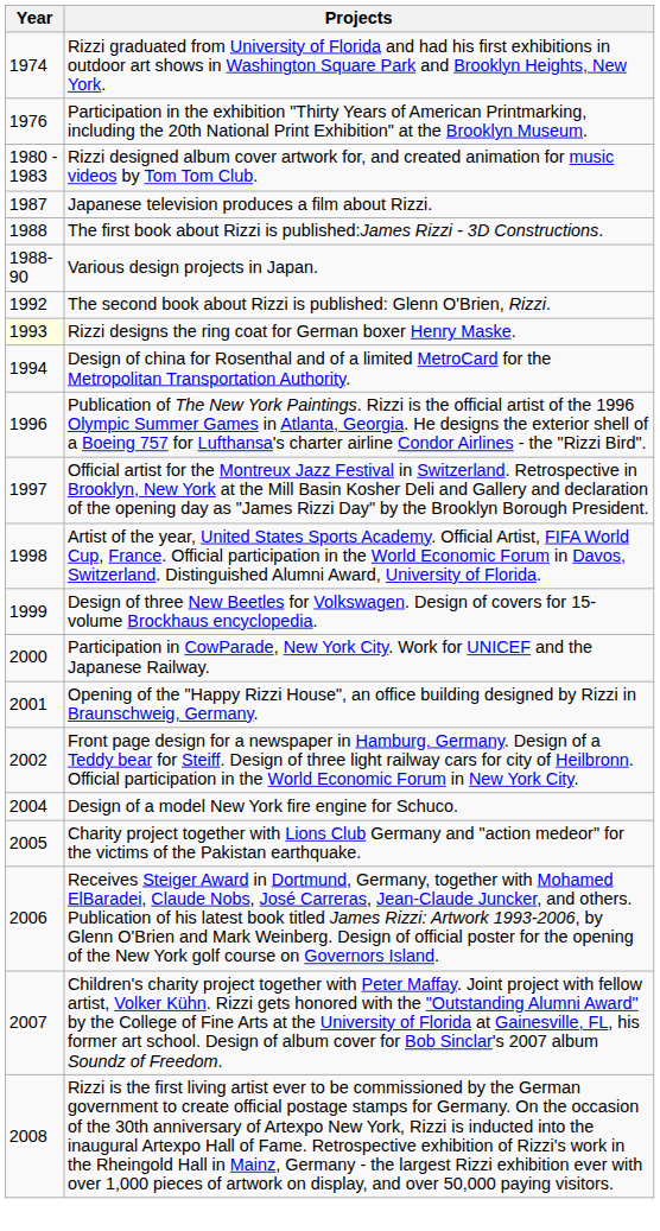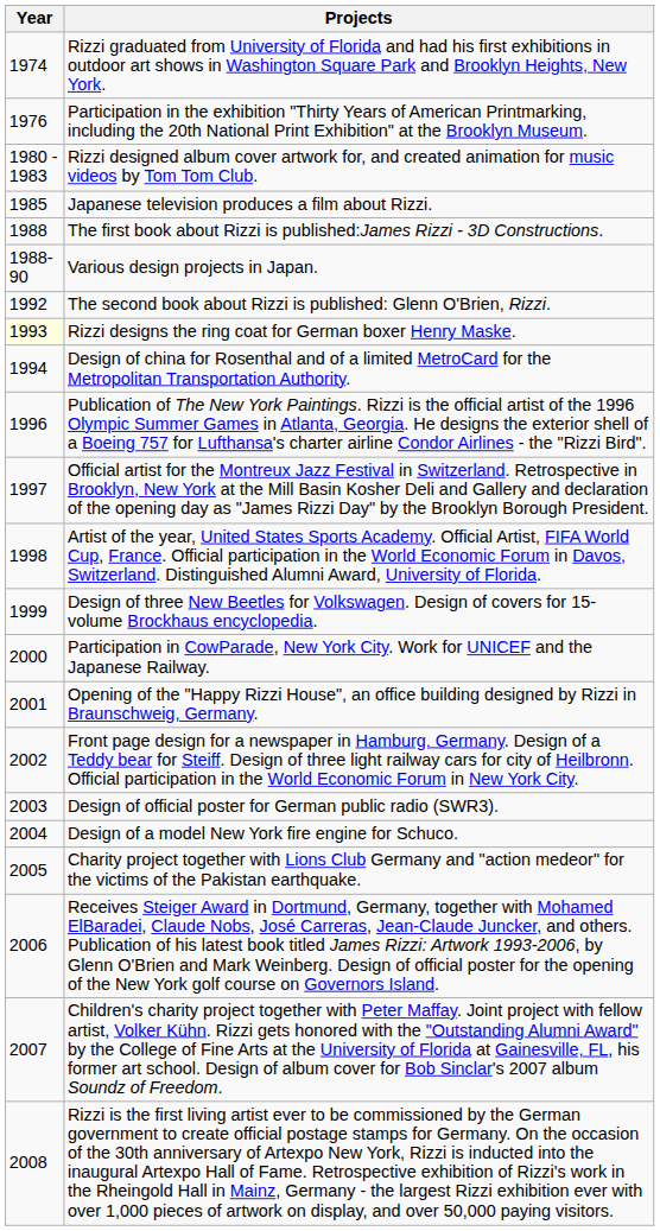Japanese television produces a film about Rizzi. | Year: 1987 -> 1985
+ row: 2003 | Design of official poster for German public radio (SWR3).
